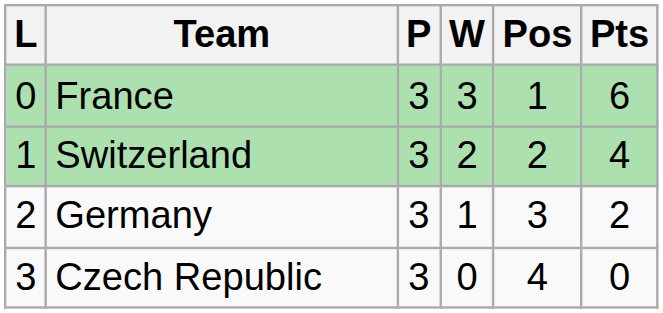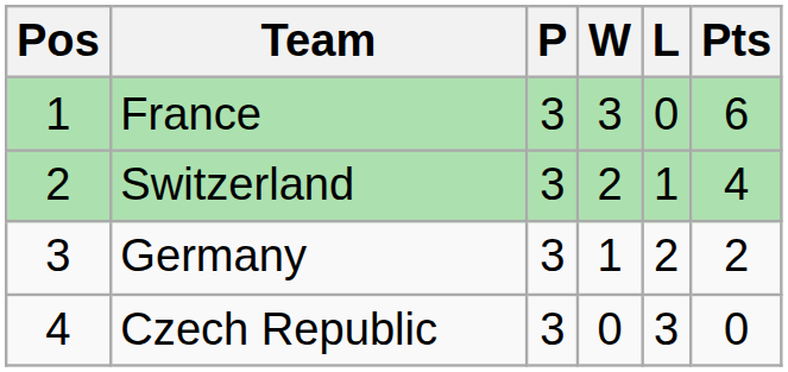columns swapped: Pos <-> L
